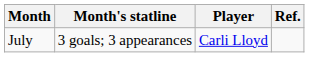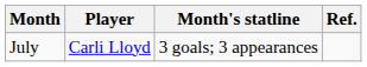columns swapped: Player <-> Month's statline
